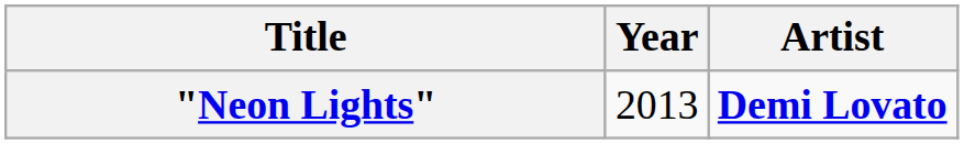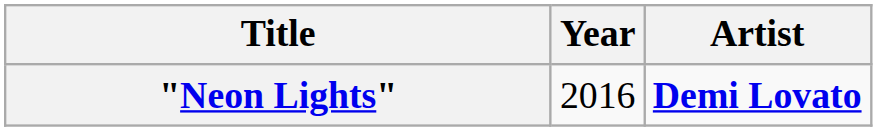"Neon Lights" | Year: 2013 -> 2016
